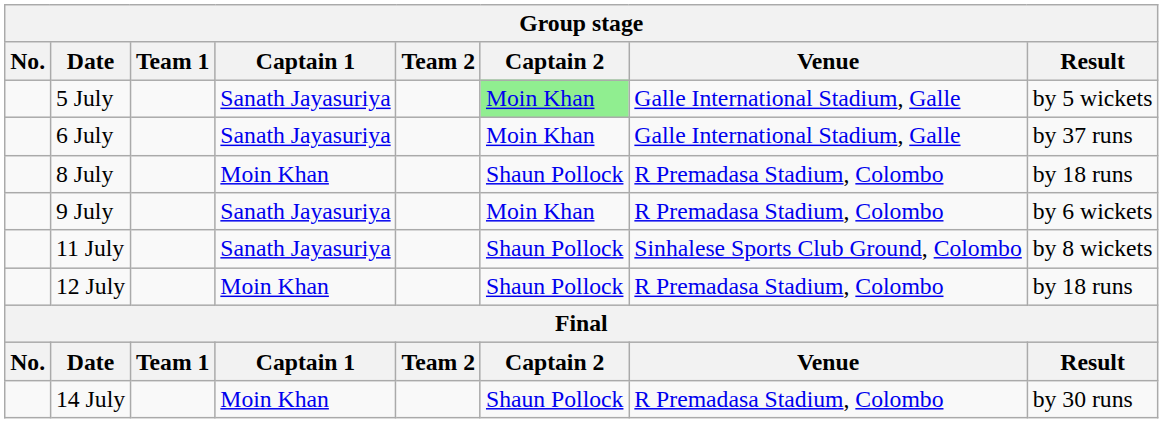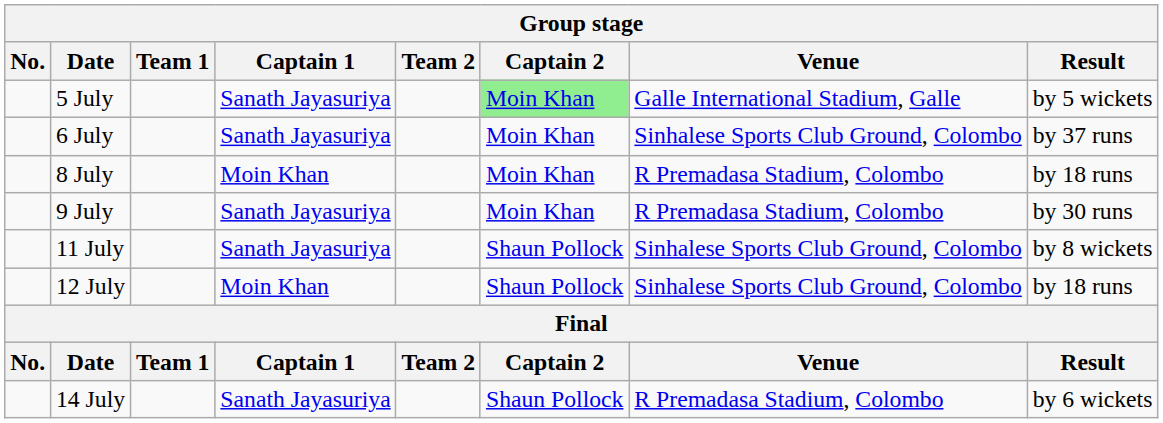6 July | Venue: Galle International Stadium, Galle -> Sinhalese Sports Club Ground, Colombo
8 July | Captain 2: Shaun Pollock -> Moin Khan
9 July | Result: by 6 wickets -> by 30 runs
12 July | Venue: R Premadasa Stadium, Colombo -> Sinhalese Sports Club Ground, Colombo
14 July | Captain 1: Moin Khan -> Sanath Jayasuriya
14 July | Result: by 30 runs -> by 6 wickets
